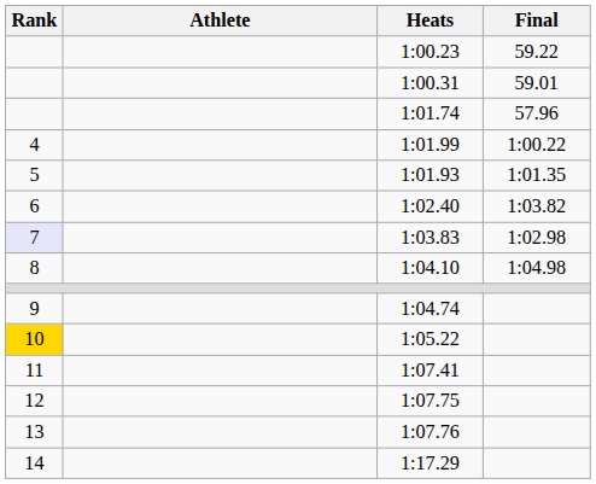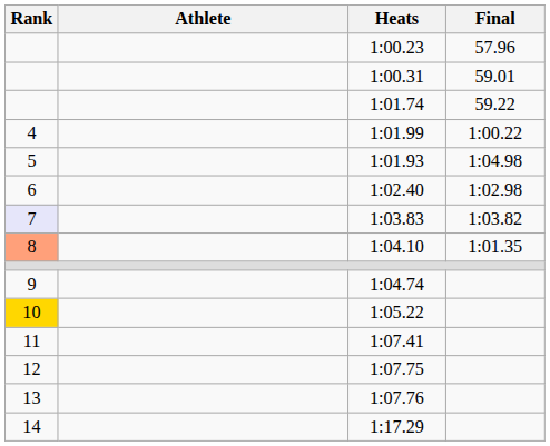1:00.23 | Final: 59.22 -> 57.96
1:01.74 | Final: 57.96 -> 59.22
1:01.93 | Final: 1:01.35 -> 1:04.98
1:02.40 | Final: 1:03.82 -> 1:02.98
1:03.83 | Final: 1:02.98 -> 1:03.82
1:04.10 | Rank: no background -> lightsalmon background
1:04.10 | Final: 1:04.98 -> 1:01.35
